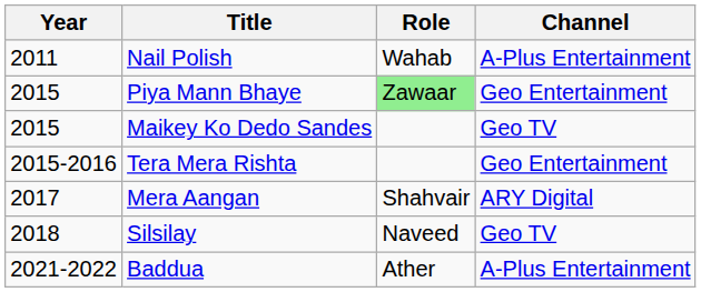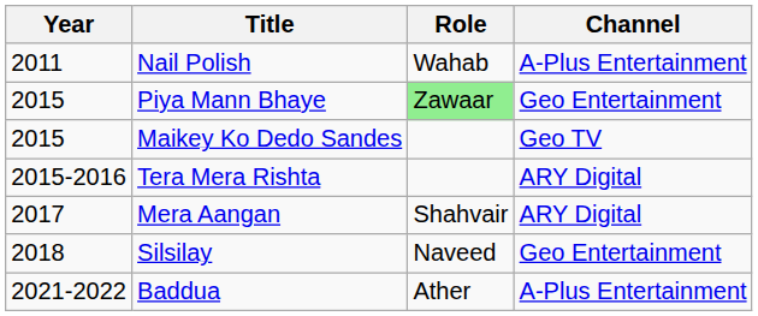Tera Mera Rishta | Channel: Geo Entertainment -> ARY Digital
Silsilay | Channel: Geo TV -> Geo Entertainment
